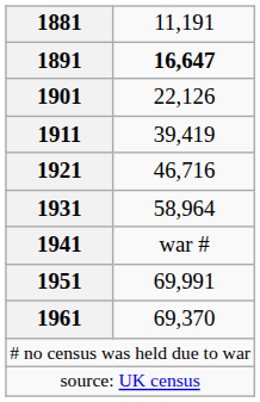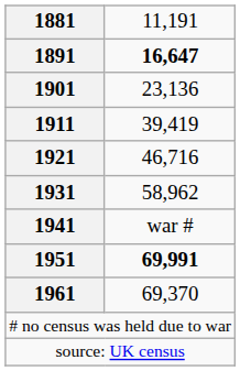1901 | column 2: 22,126 -> 23,136
1931 | column 2: 58,964 -> 58,962
1951 | column 2: normal -> bold
